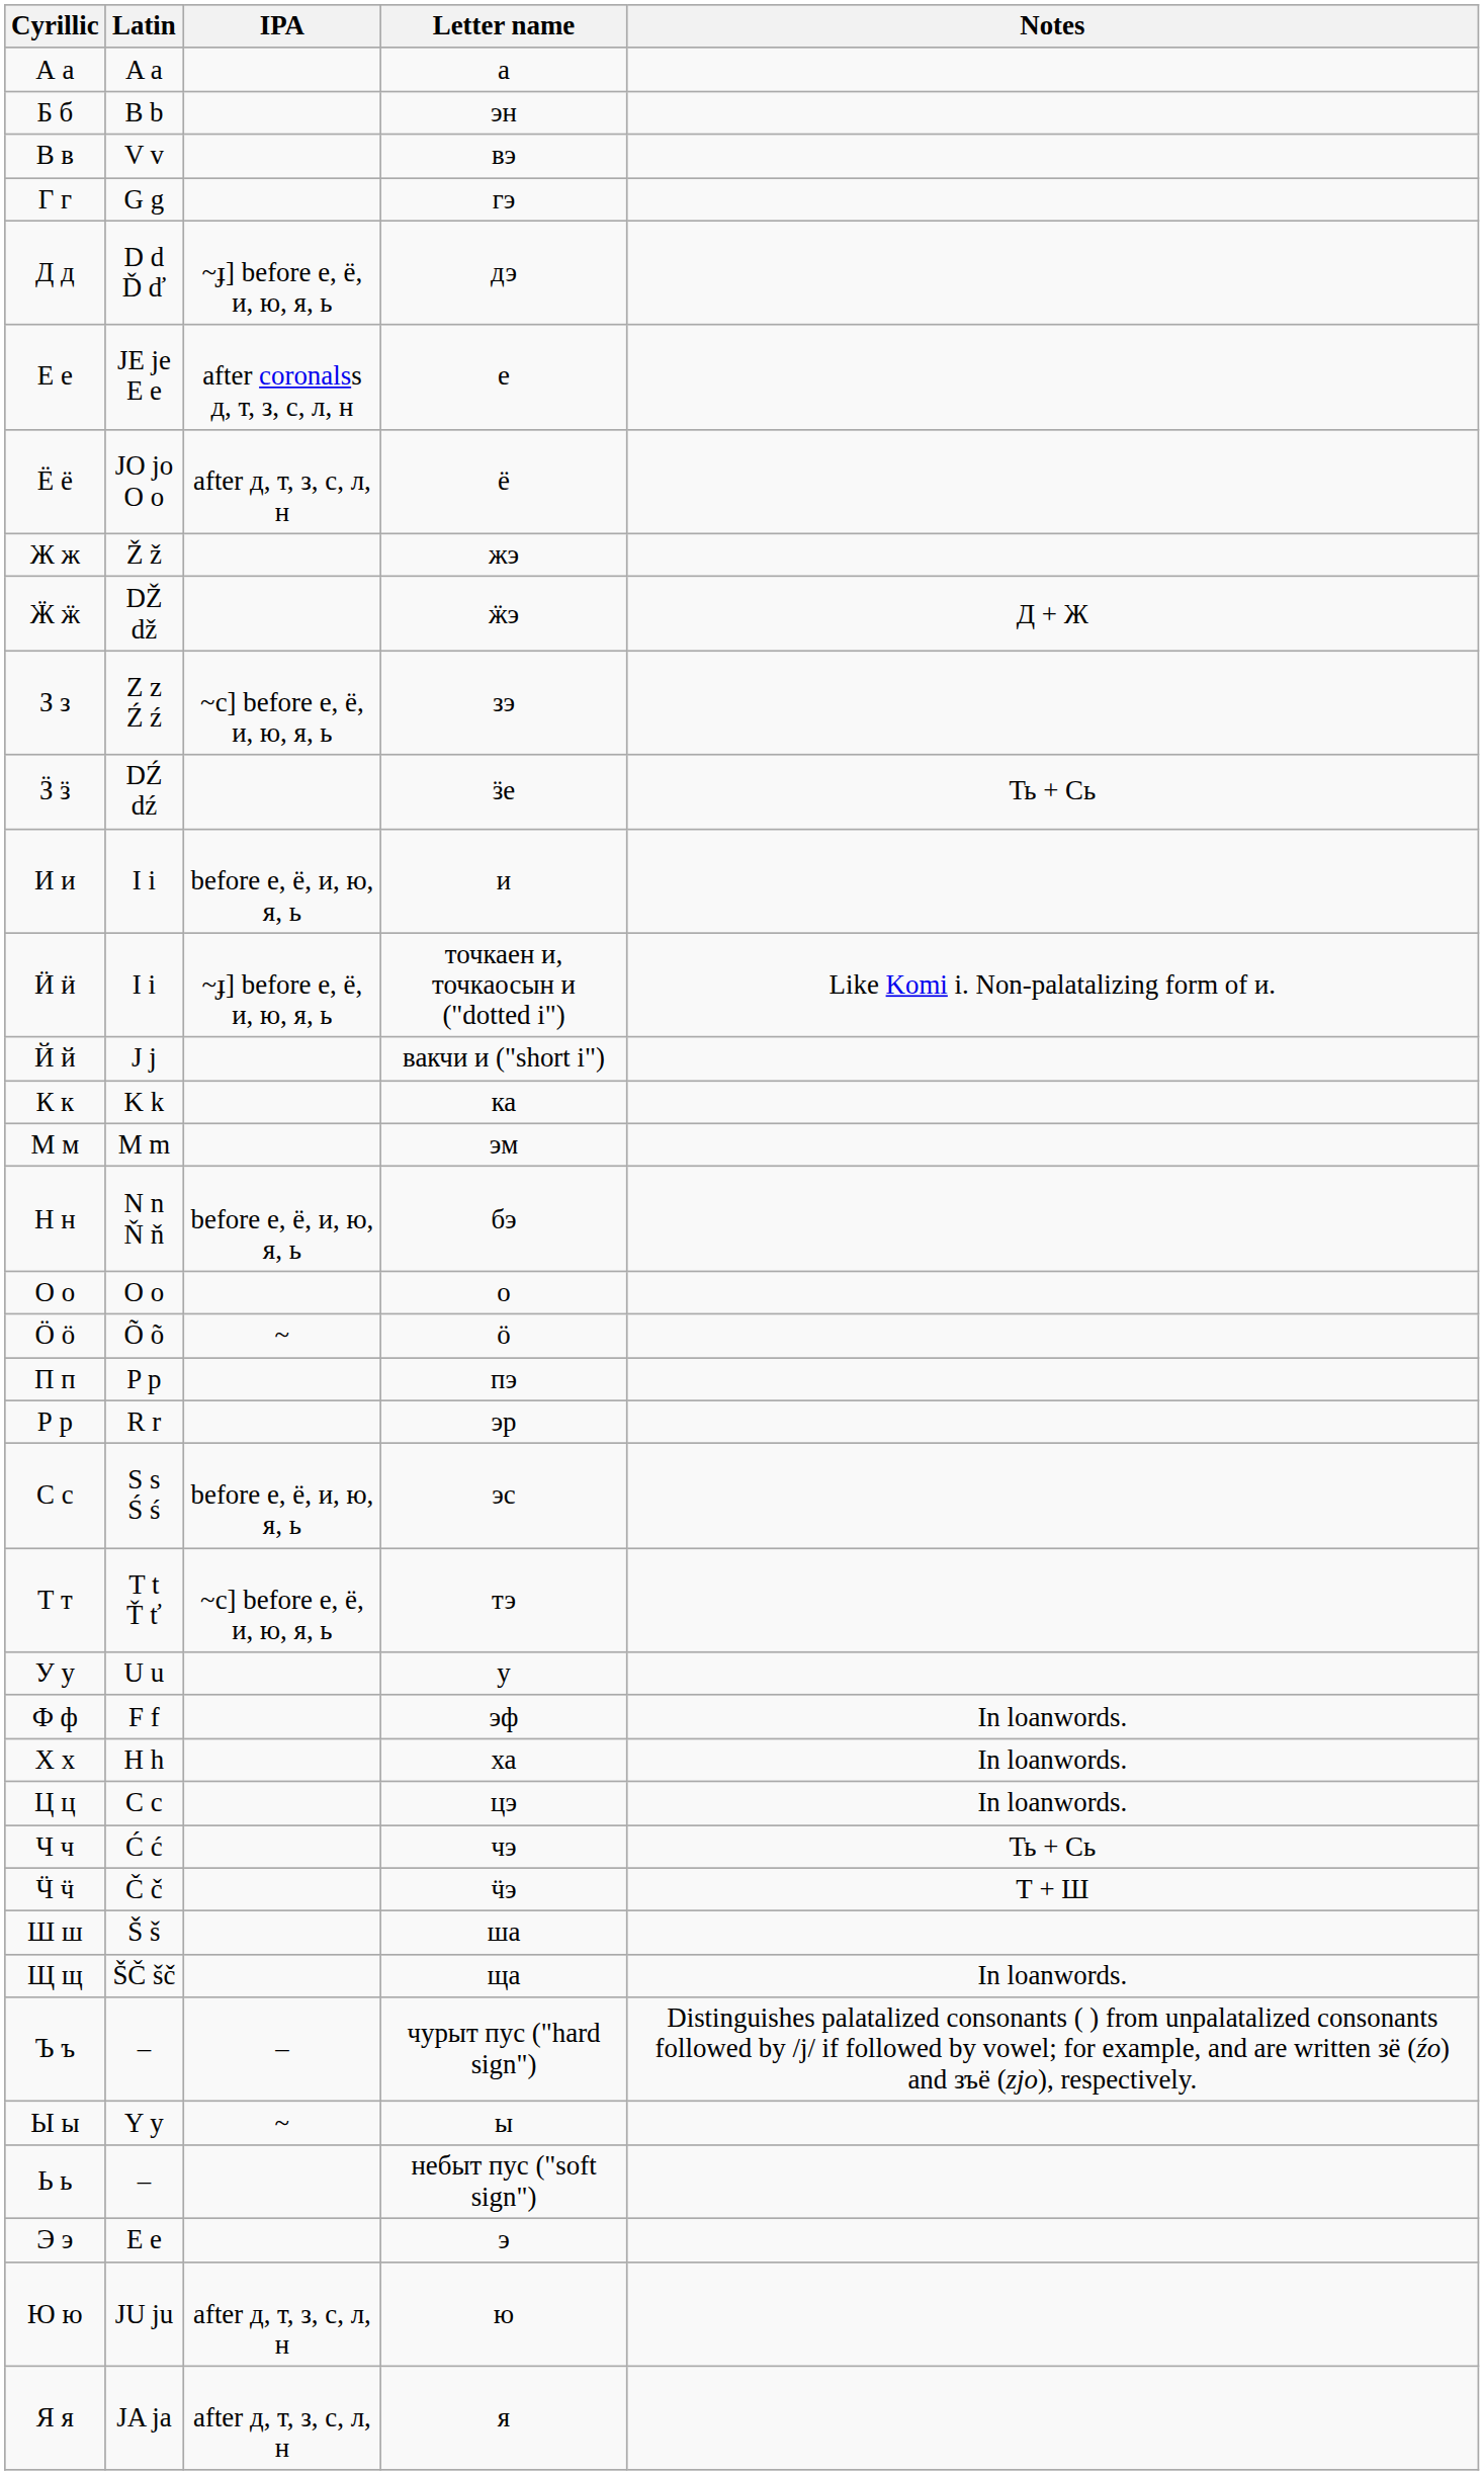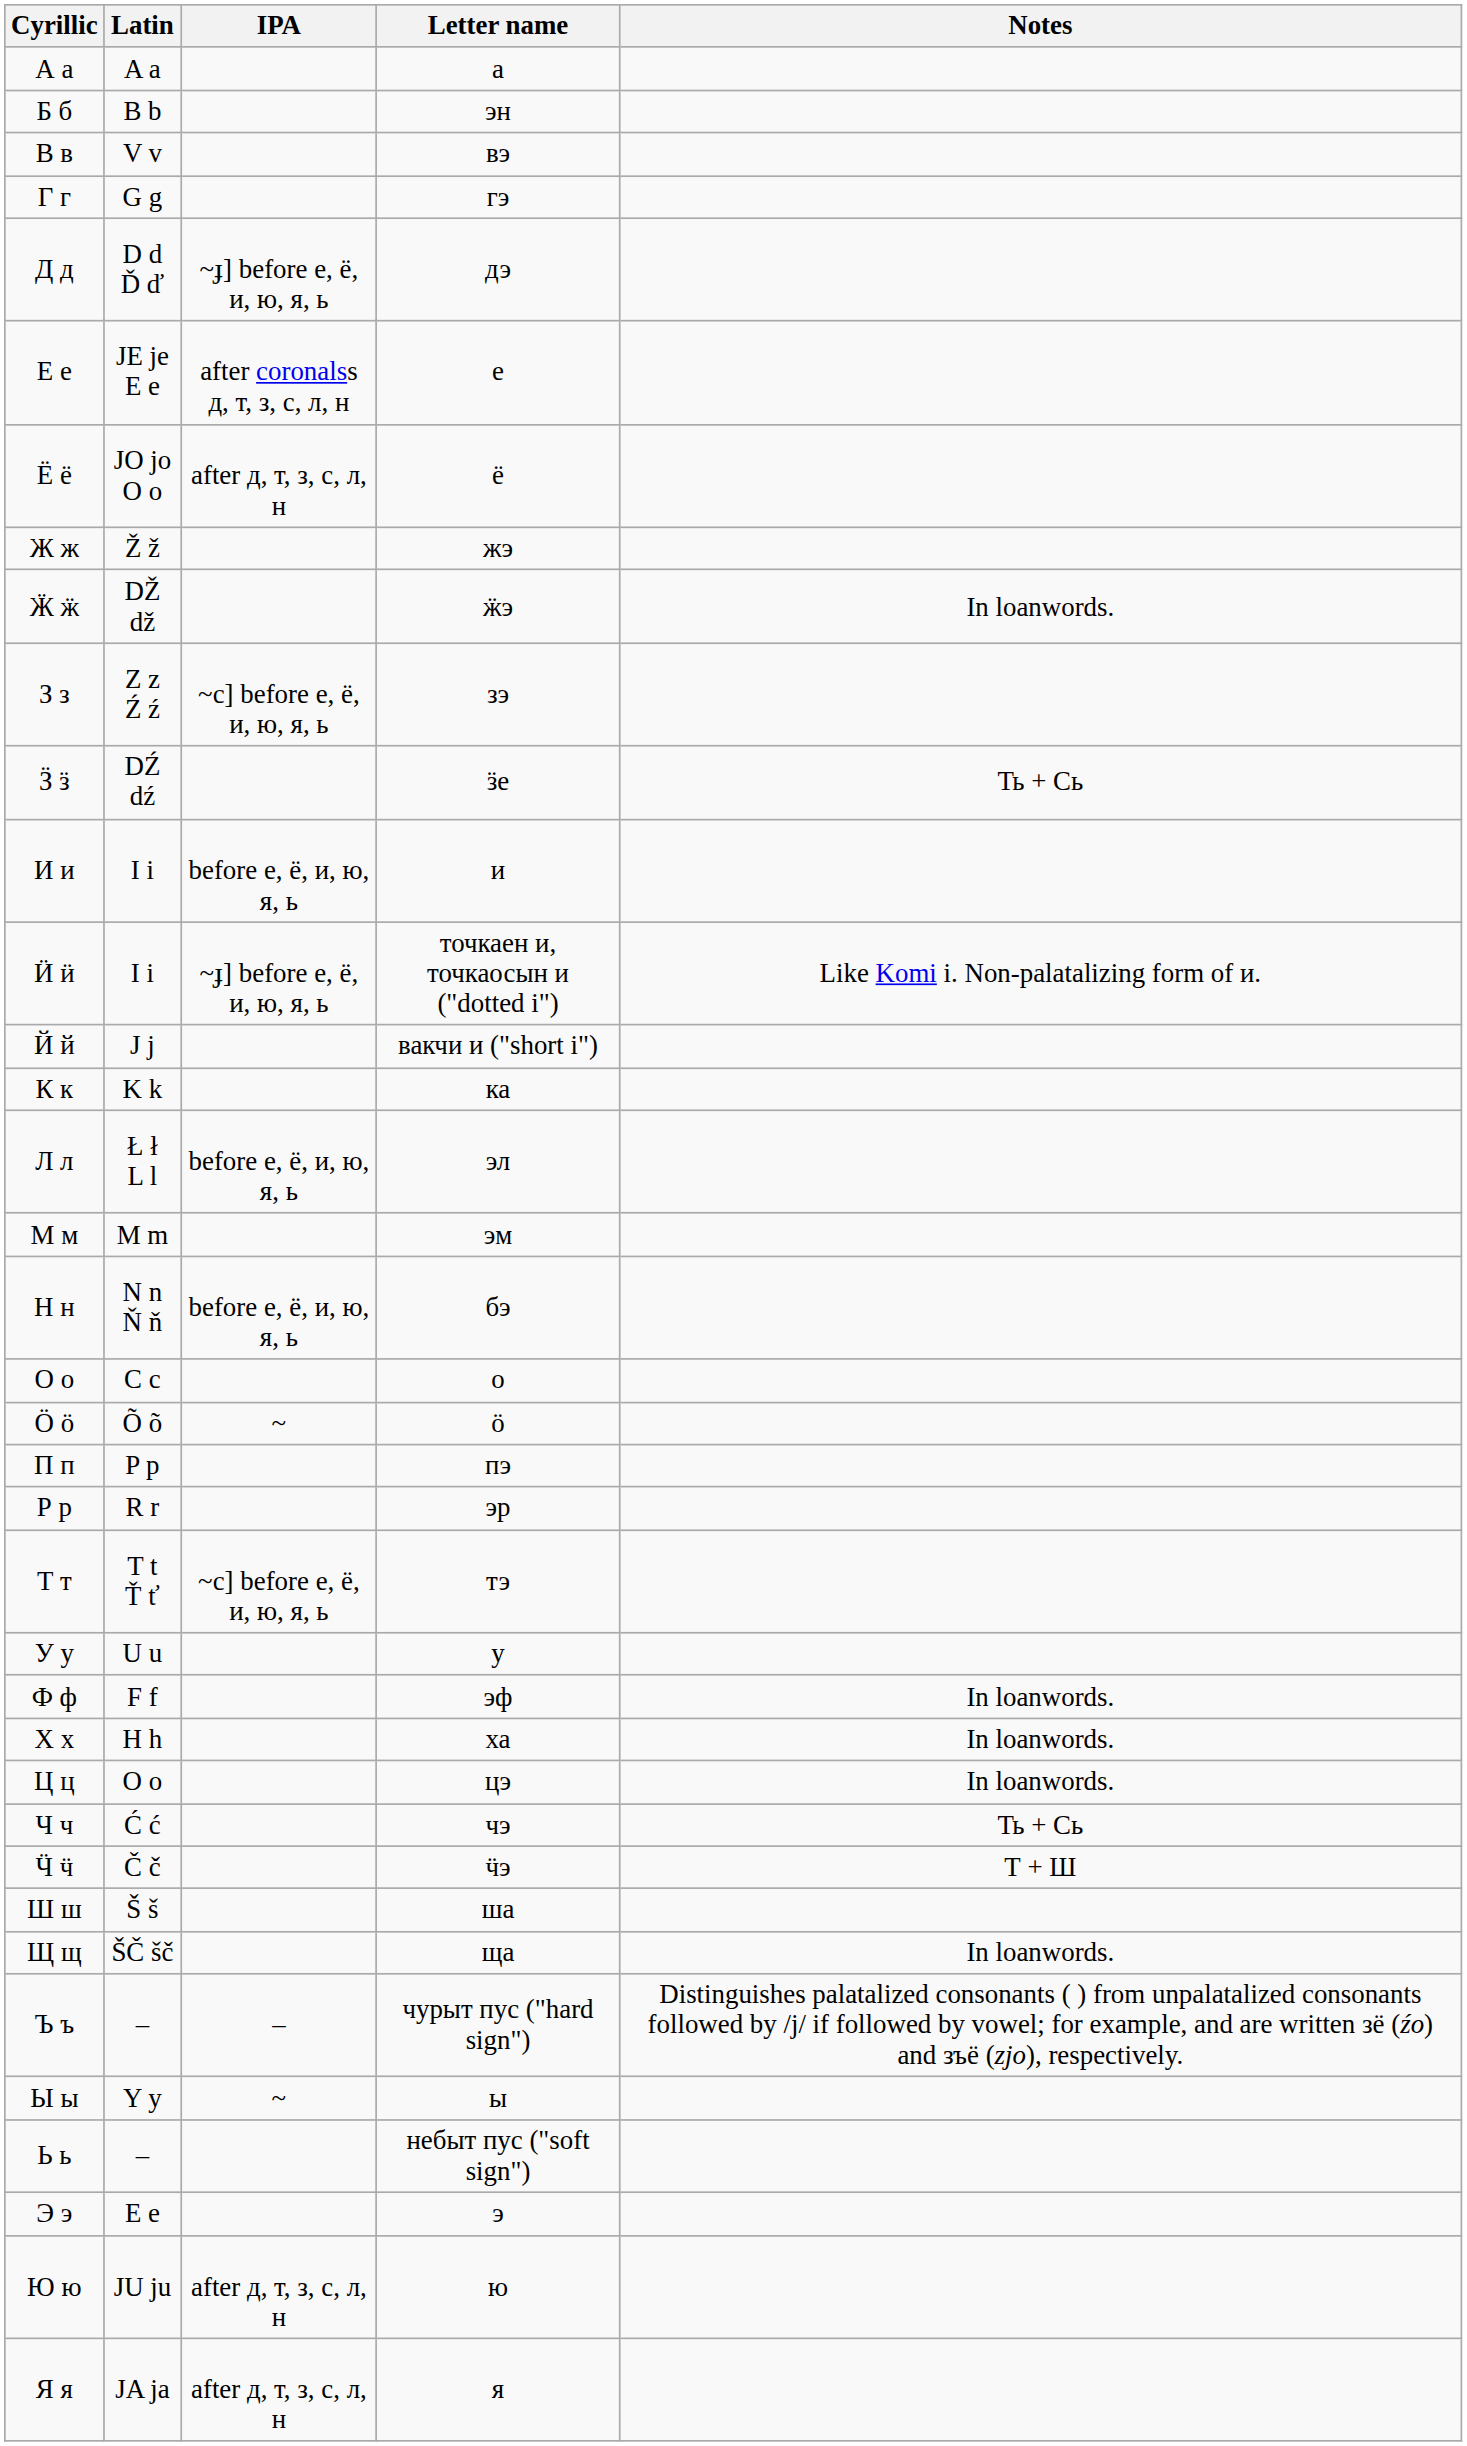Ӝ ӝ | Notes: Д + Ж -> In loanwords.
+ row: Л л | Ł ł L l | before е, ё, и, ю, я, ь | эл
О о | Latin: O o -> C c
- row: С с | S s Ś ś | before е, ё, и, ю, я, ь | эс
Ц ц | Latin: C c -> O o
